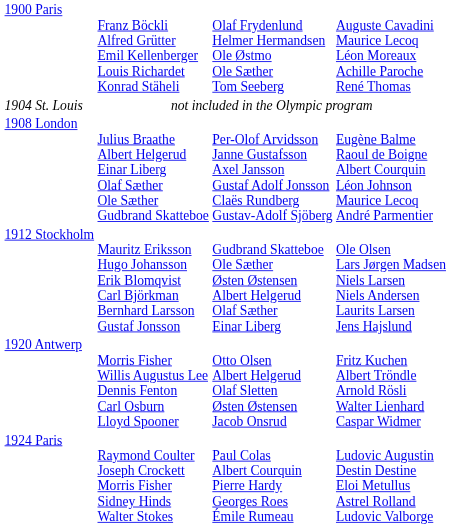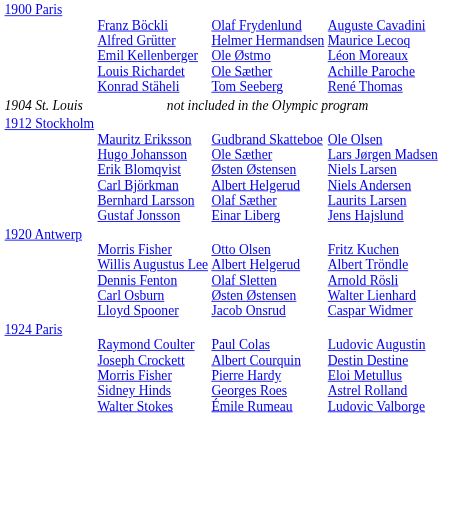- row: 1908 London | Julius Braathe Albert Helgerud Einar Liberg Olaf Sæther Ole Sæther Gudbrand Skatteboe | Per-Olof Arvidsson Janne Gustafsson Axel Jansson Gustaf Adolf Jonsson Claës Rundberg Gustav-Adolf Sjöberg | Eugène Balme Raoul de Boigne Albert Courquin Léon Johnson Maurice Lecoq André Parmentier
